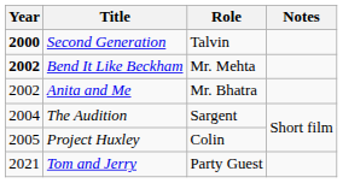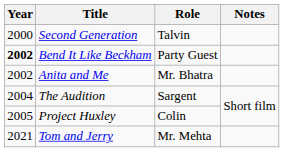Second Generation | Year: bold -> normal
Bend It Like Beckham | Role: Mr. Mehta -> Party Guest
Tom and Jerry | Role: Party Guest -> Mr. Mehta
